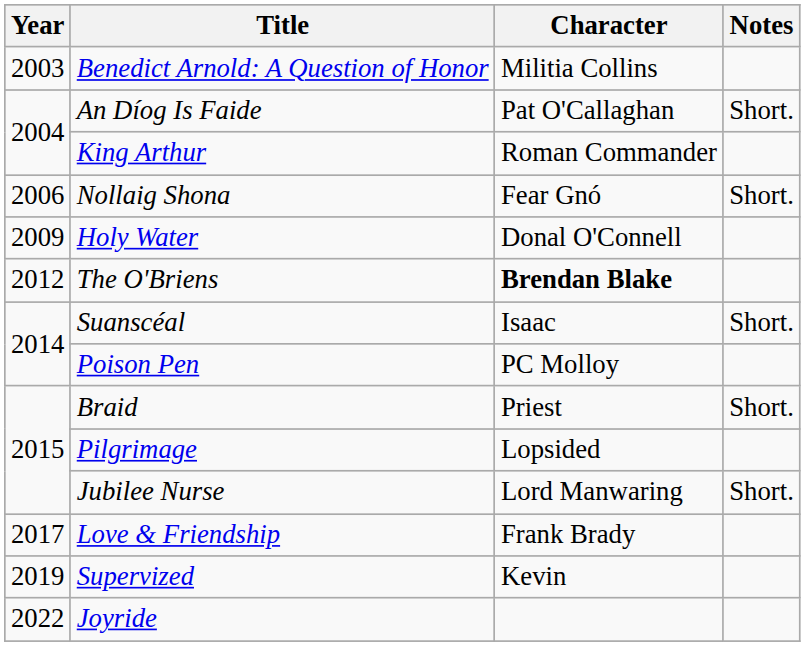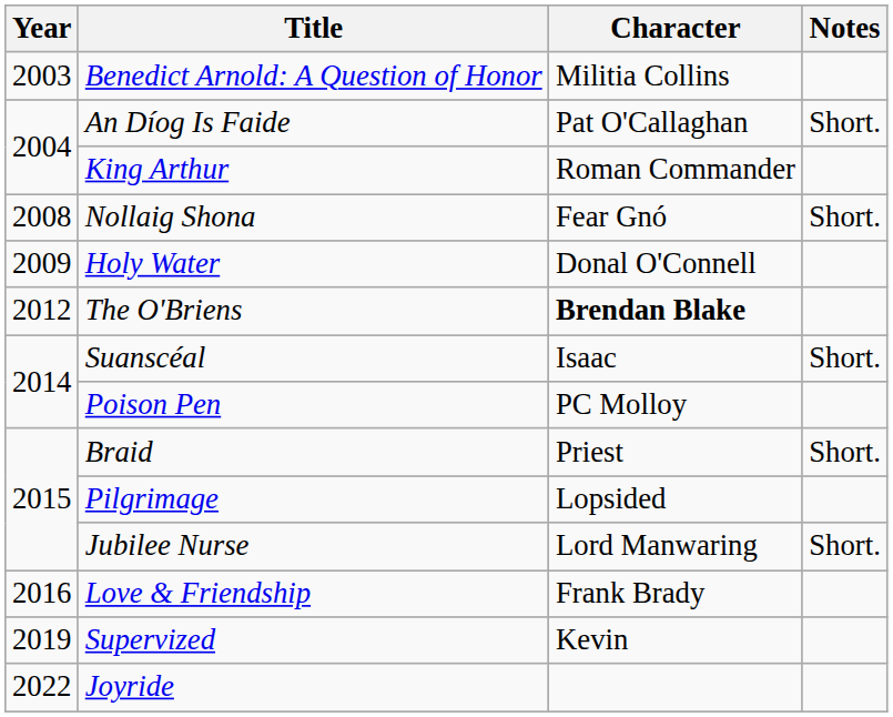Nollaig Shona | Year: 2006 -> 2008
Love & Friendship | Year: 2017 -> 2016
